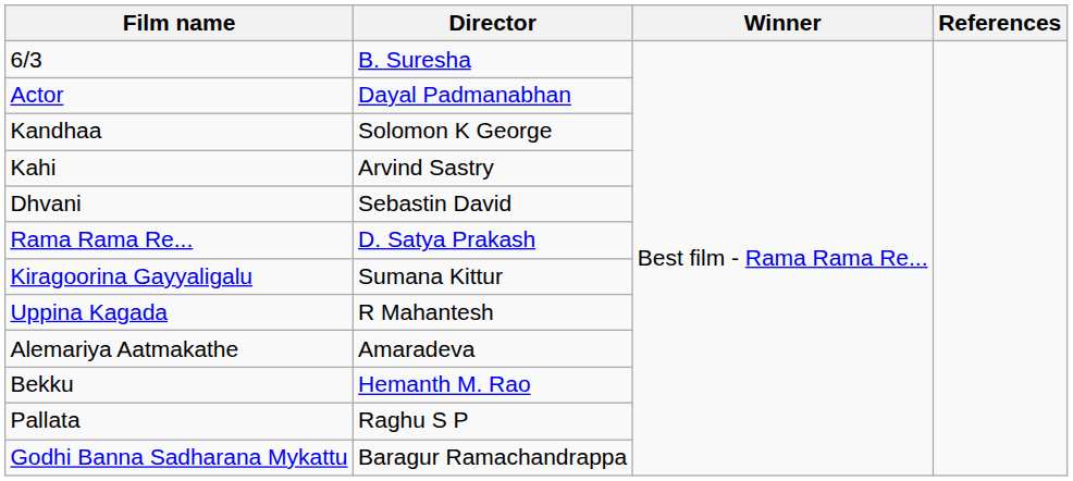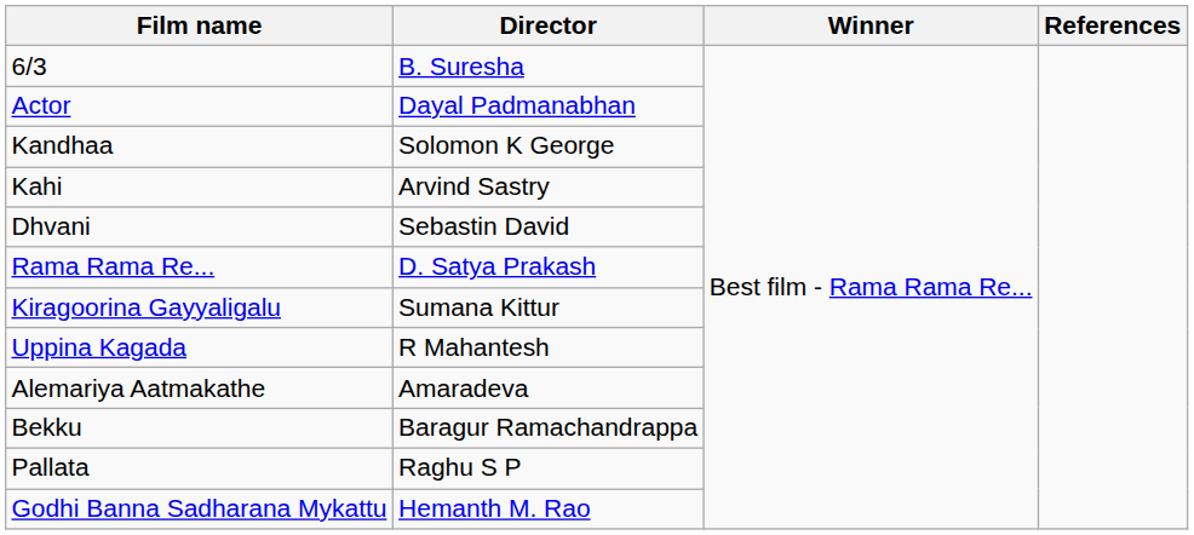Bekku | Director: Hemanth M. Rao -> Baragur Ramachandrappa
Godhi Banna Sadharana Mykattu | Director: Baragur Ramachandrappa -> Hemanth M. Rao
